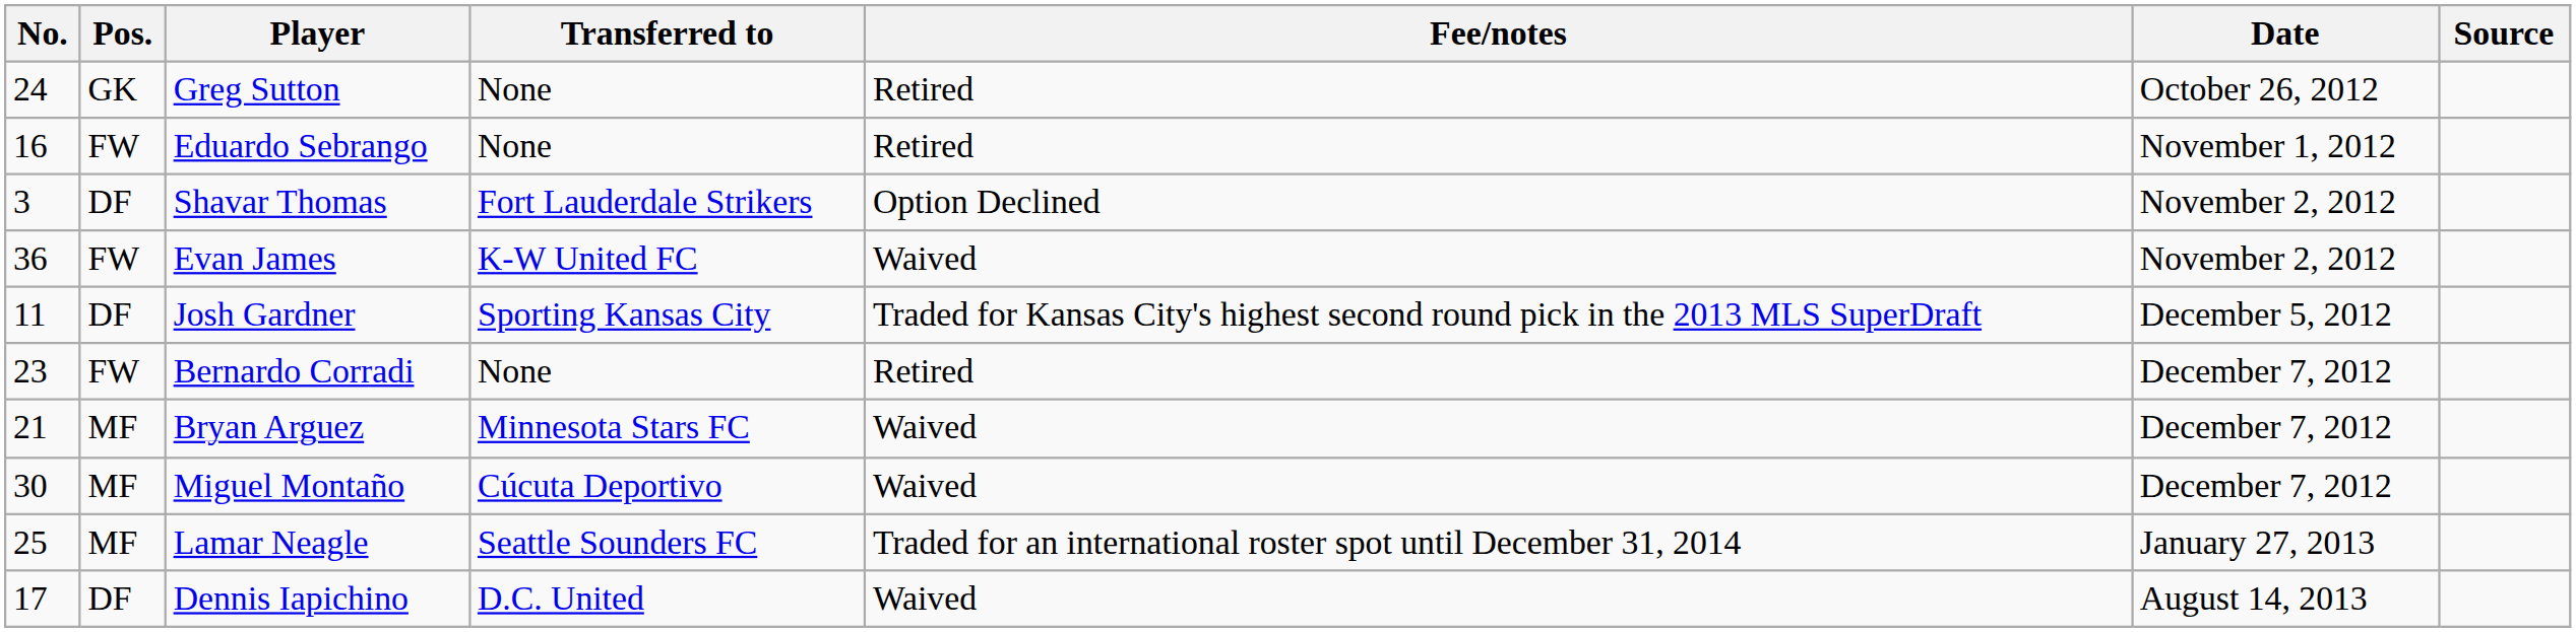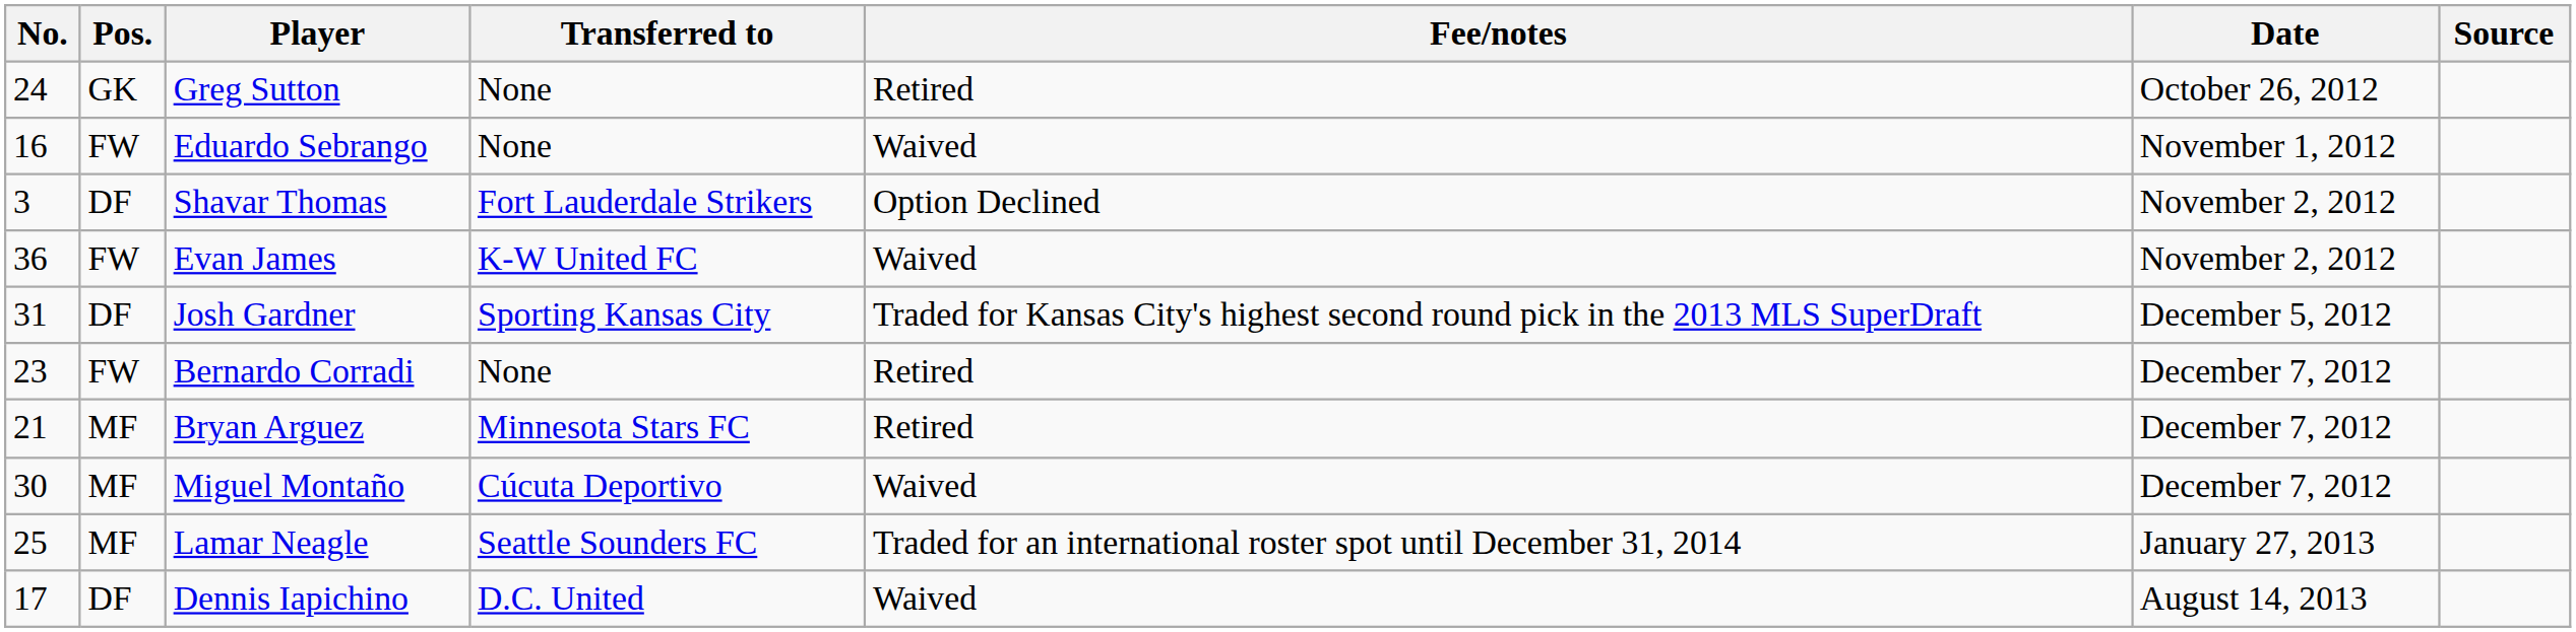Eduardo Sebrango | Fee/notes: Retired -> Waived
Josh Gardner | No.: 11 -> 31
Bryan Arguez | Fee/notes: Waived -> Retired
